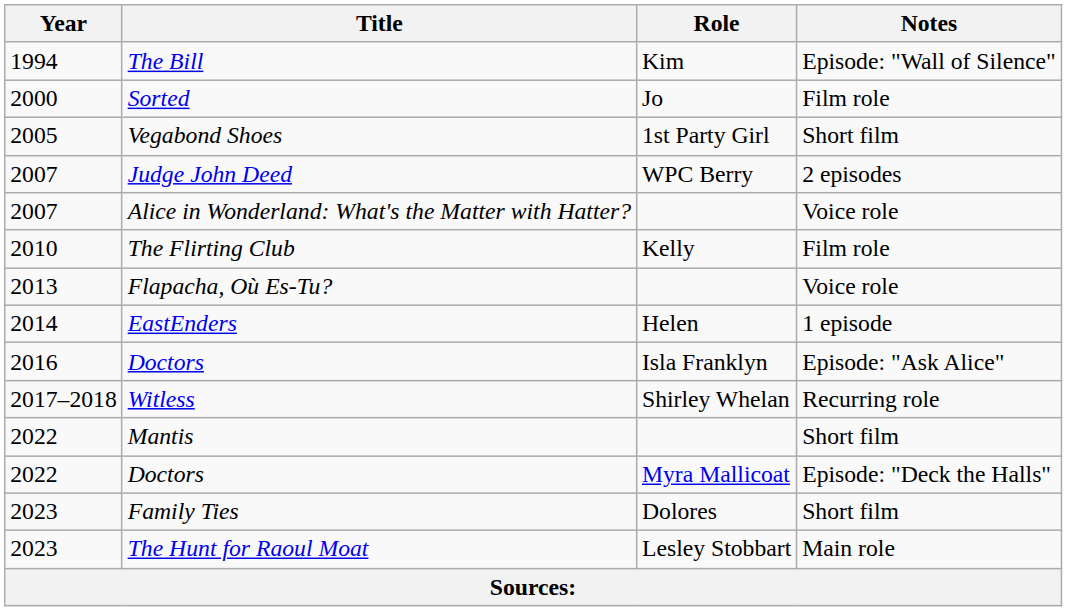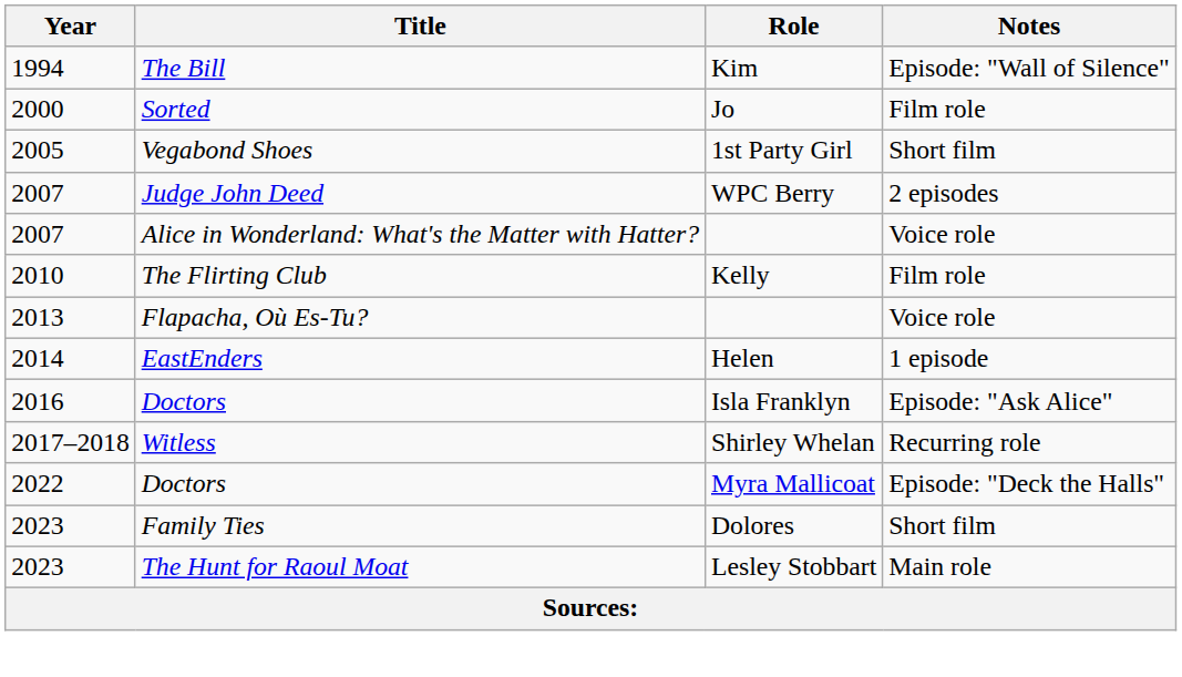- row: 2022 | Mantis | Short film
